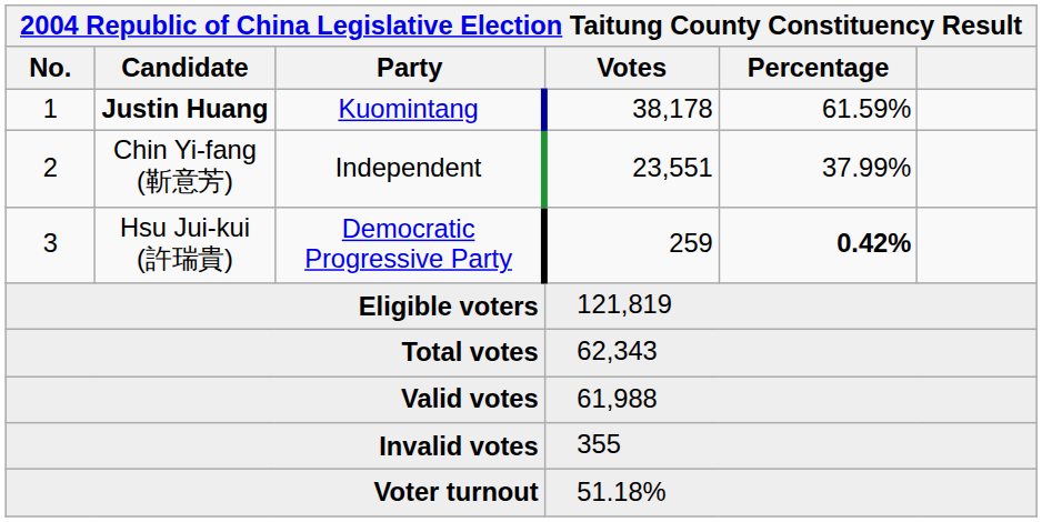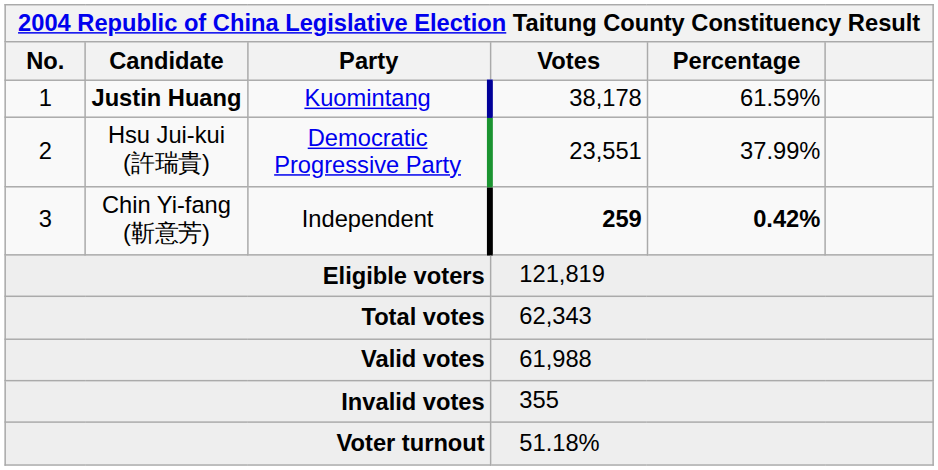2 | Candidate: Chin Yi-fang (靳意芳) -> Hsu Jui-kui (許瑞貴)
2 | Party: Independent -> Democratic Progressive Party
3 | Candidate: Hsu Jui-kui (許瑞貴) -> Chin Yi-fang (靳意芳)
3 | Party: Democratic Progressive Party -> Independent
3 | Votes: normal -> bold
